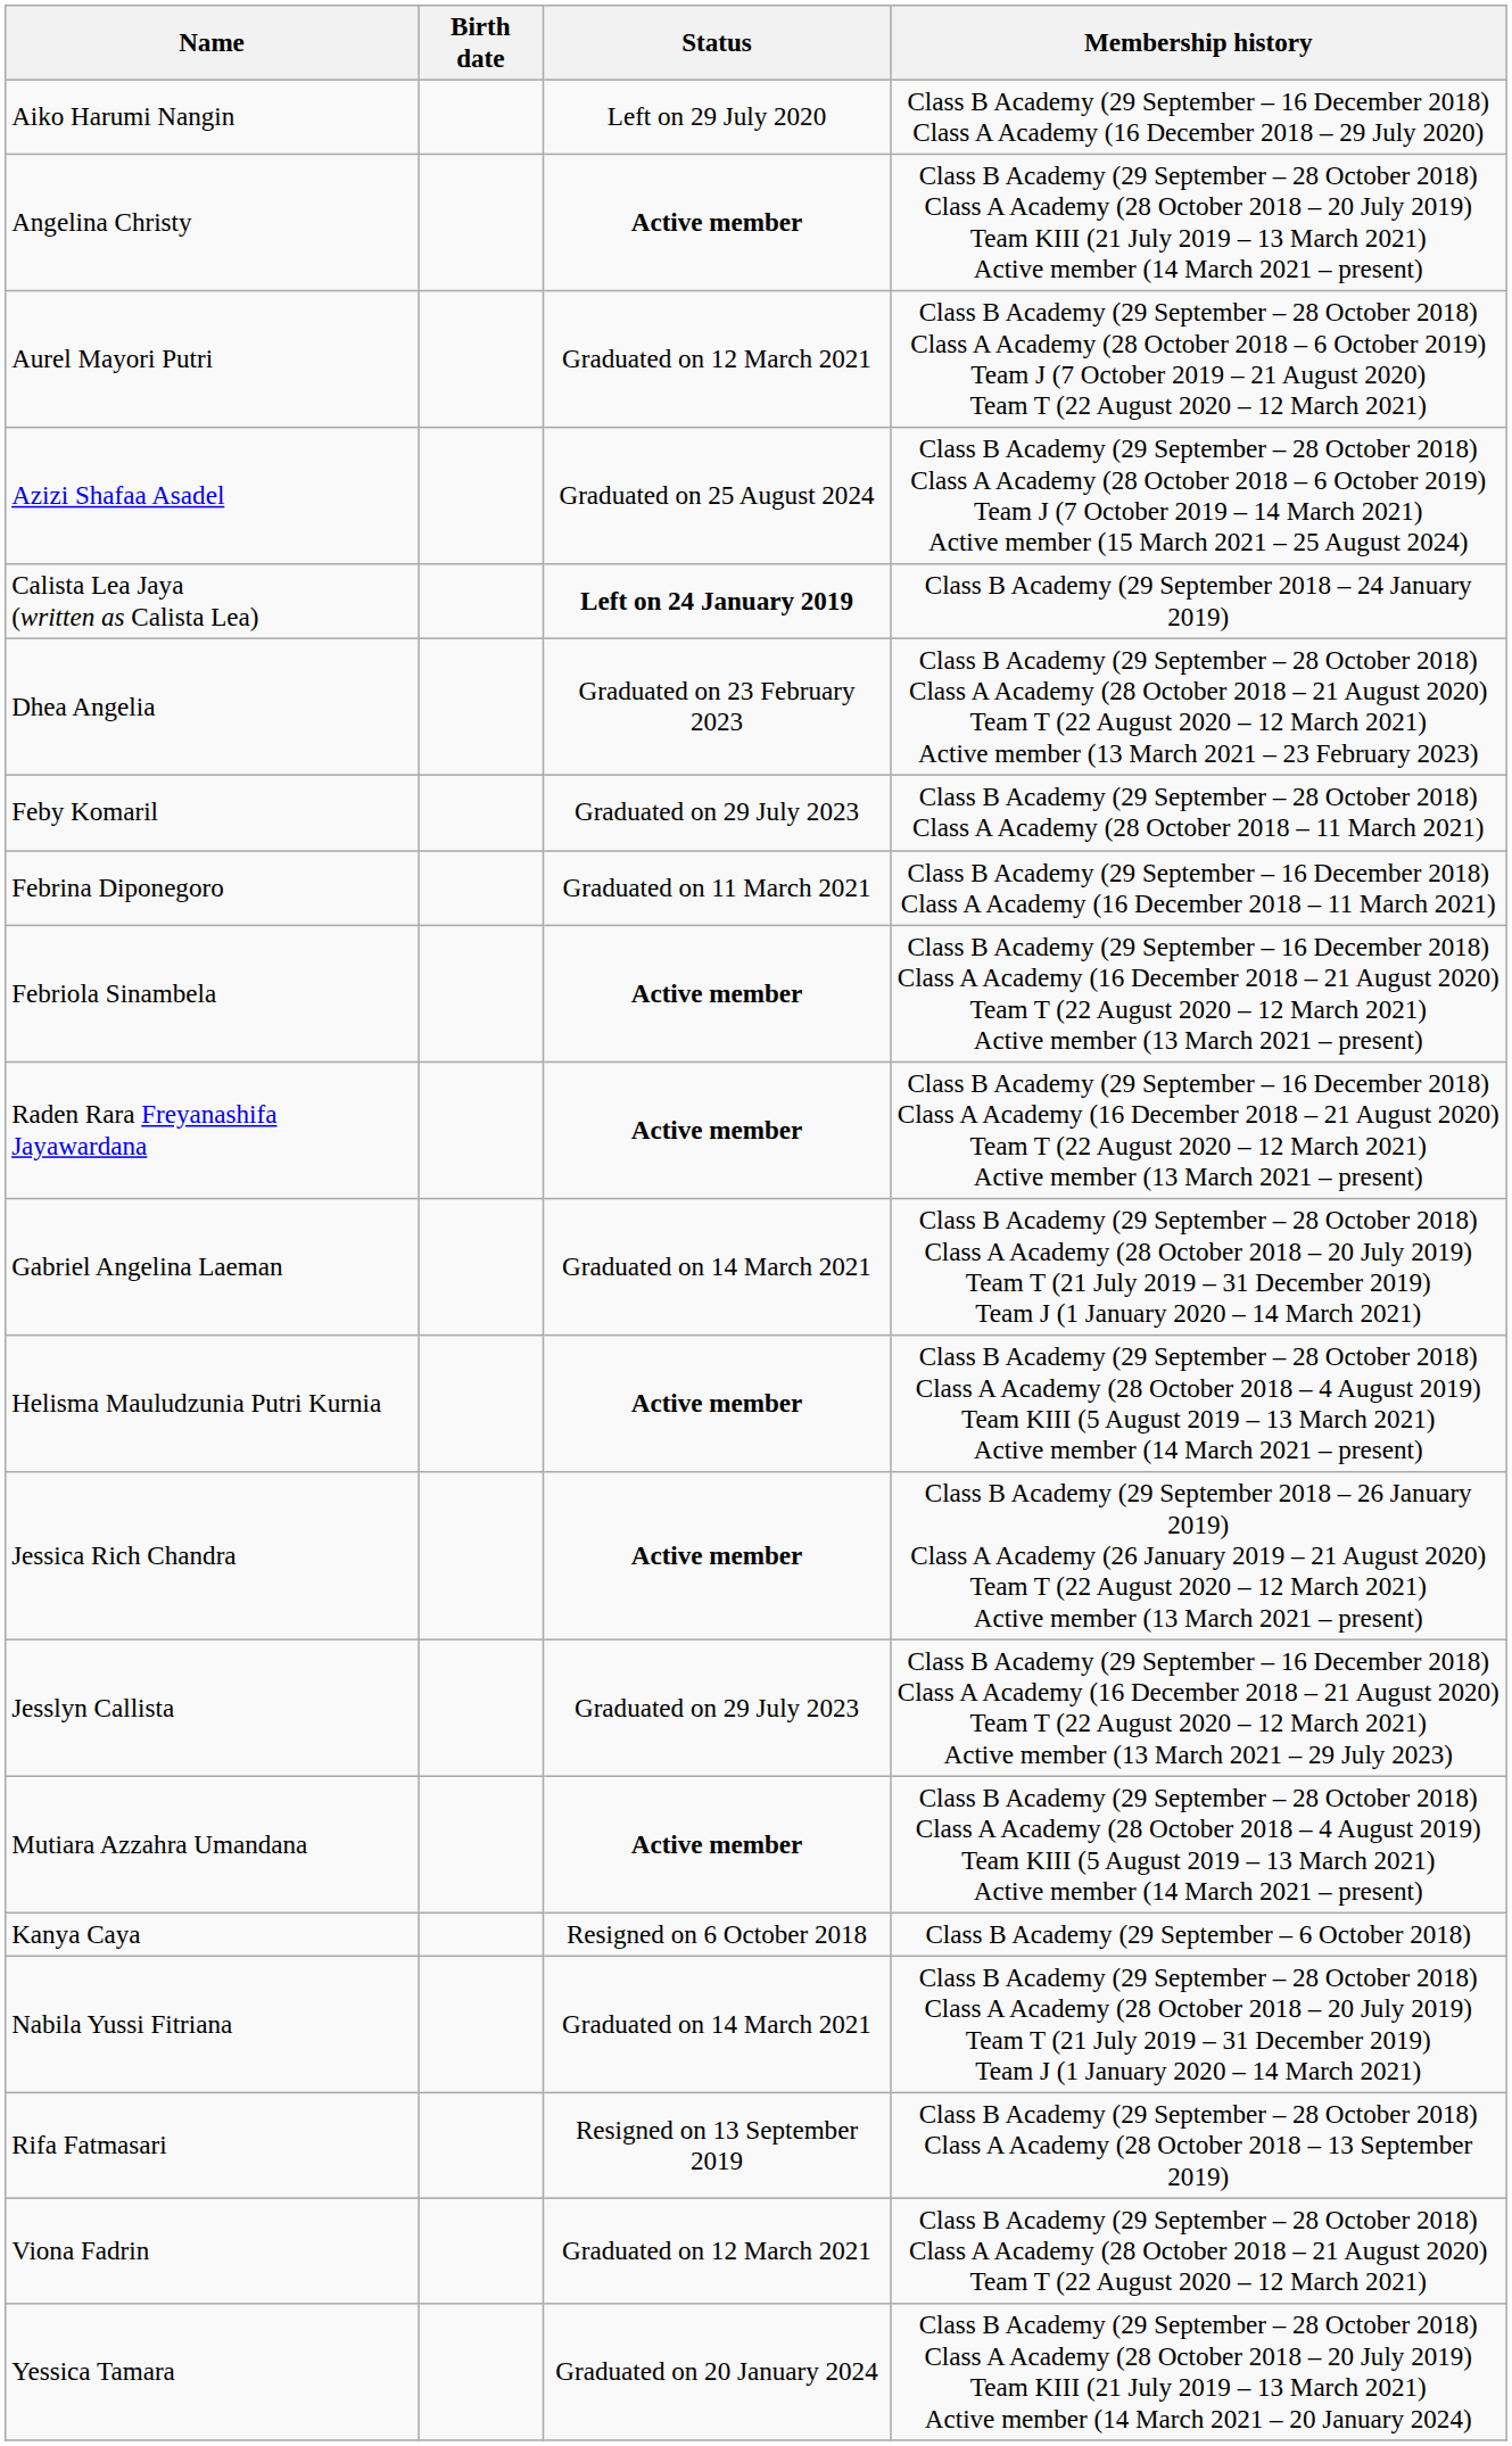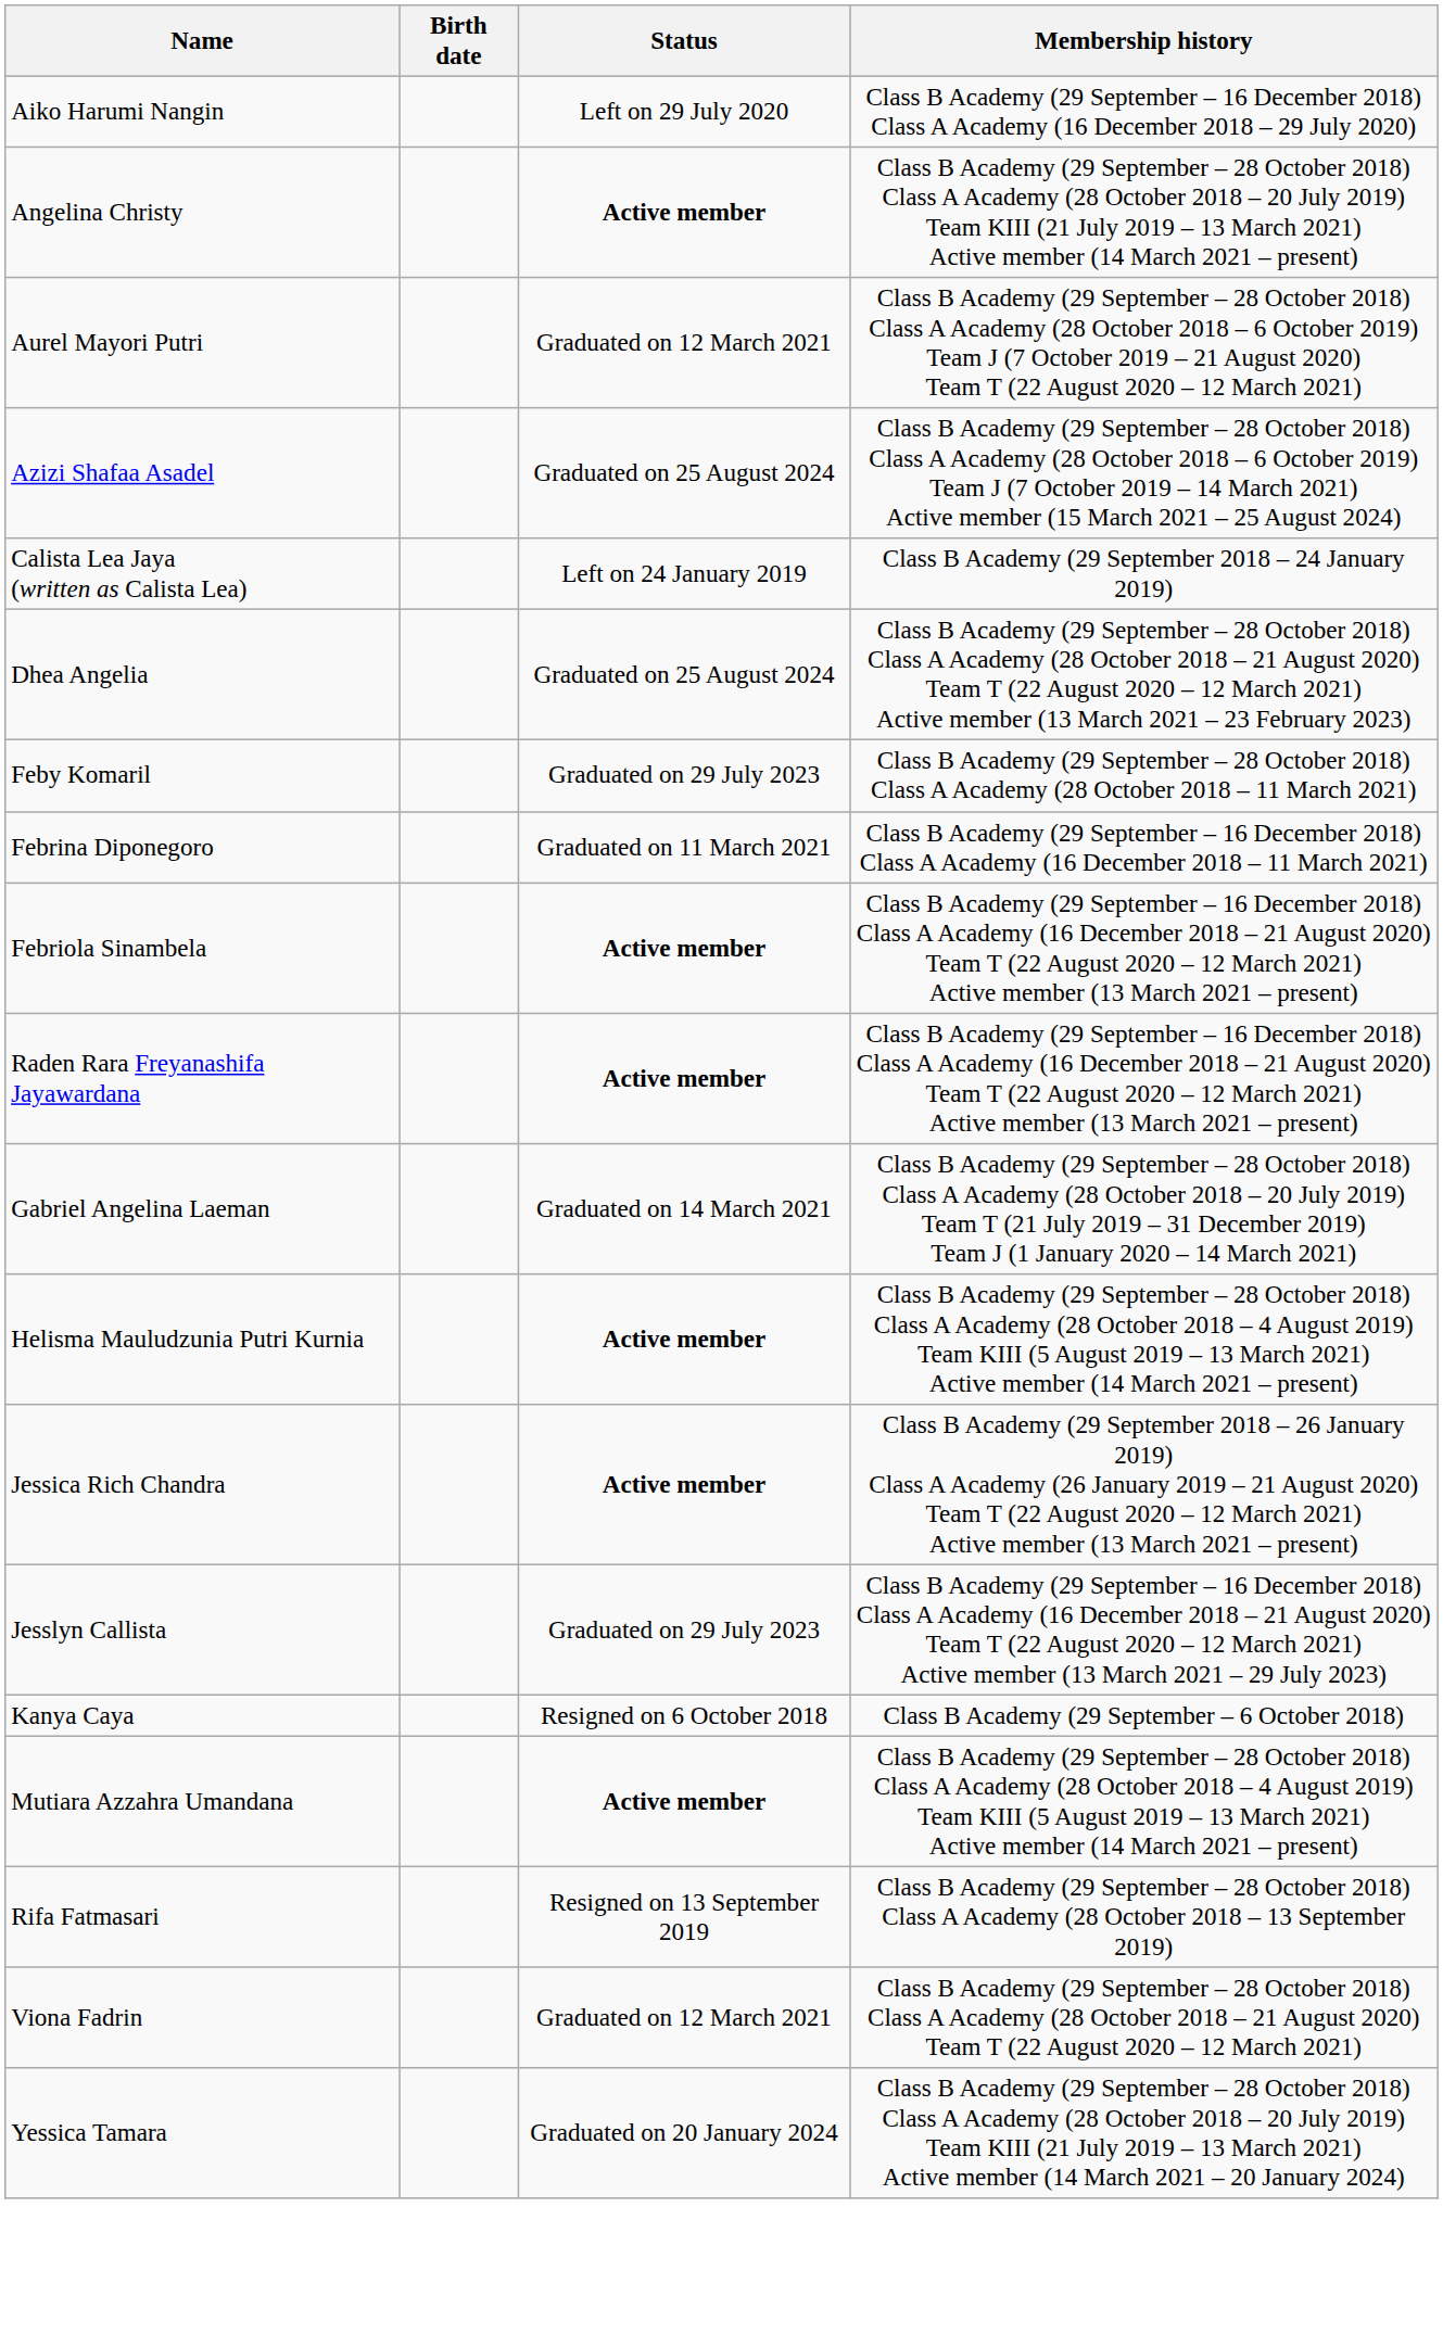Calista Lea Jaya (written as Calista Lea) | Status: bold -> normal
Dhea Angelia | Status: Graduated on 23 February 2023 -> Graduated on 25 August 2024
rows swapped: Kanya Caya <-> Mutiara Azzahra Umandana
- row: Nabila Yussi Fitriana | Graduated on 14 March 2021 | Class B Academy (29 September – 28 October 2018) Class A Academy (28 October 2018 – 20 July 2019) Team T (21 July 2019 – 31 December 2019) Team J (1 January 2020 – 14 March 2021)
